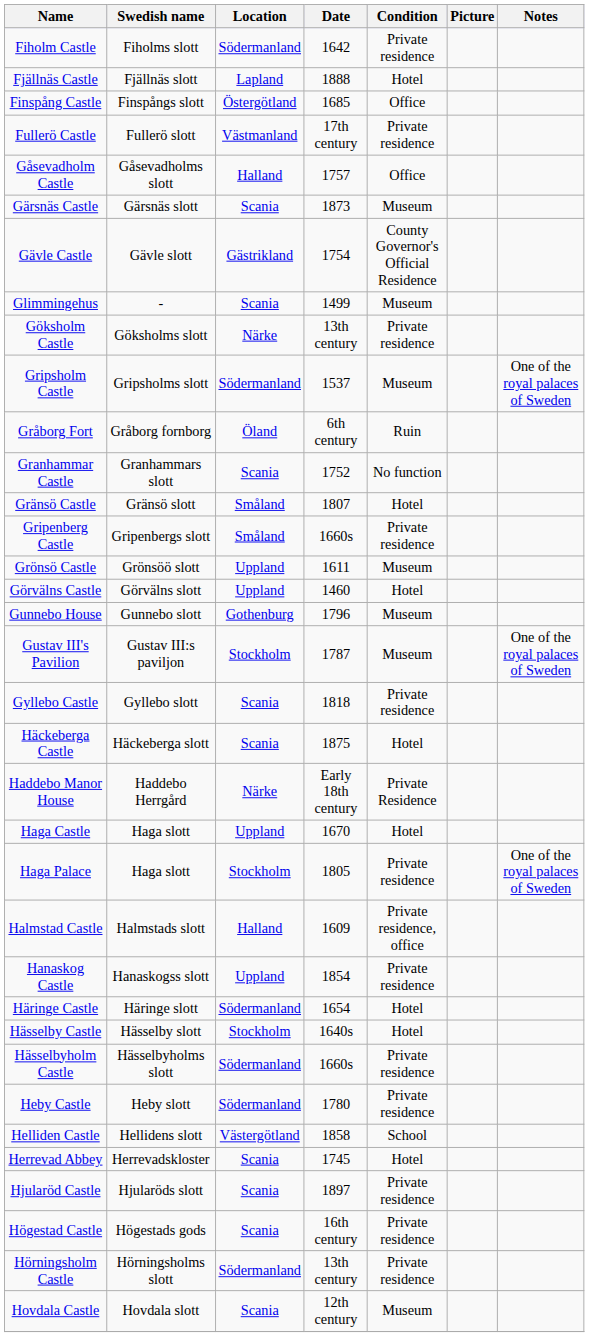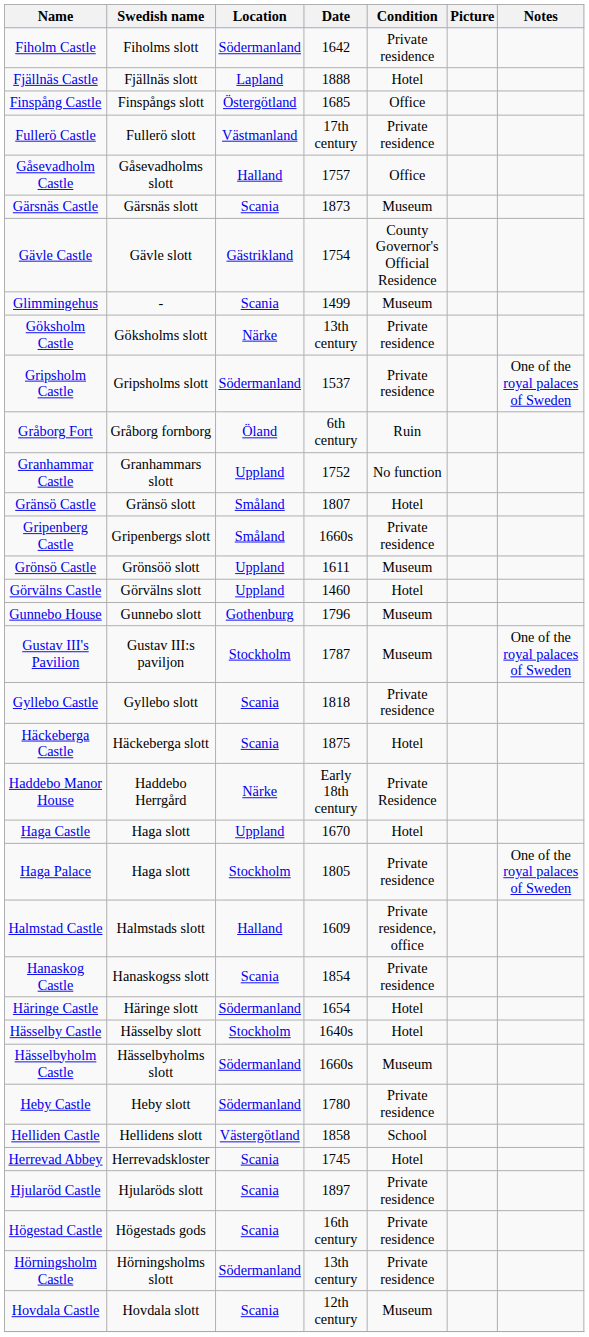Gripsholm Castle | Condition: Museum -> Private residence
Granhammar Castle | Location: Scania -> Uppland
Hanaskog Castle | Location: Uppland -> Scania
Hässelbyholm Castle | Condition: Private residence -> Museum
